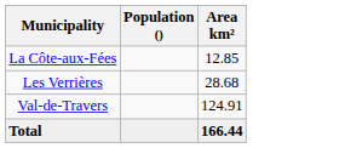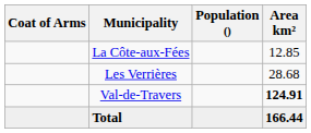+ column: Coat of Arms
Val-de-Travers | Area km²: normal -> bold
